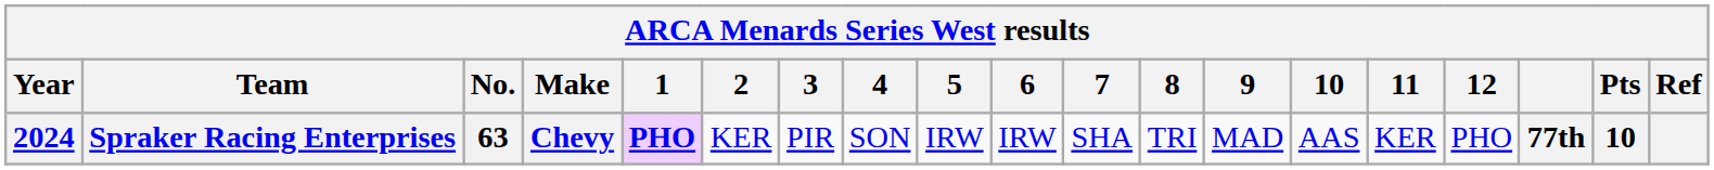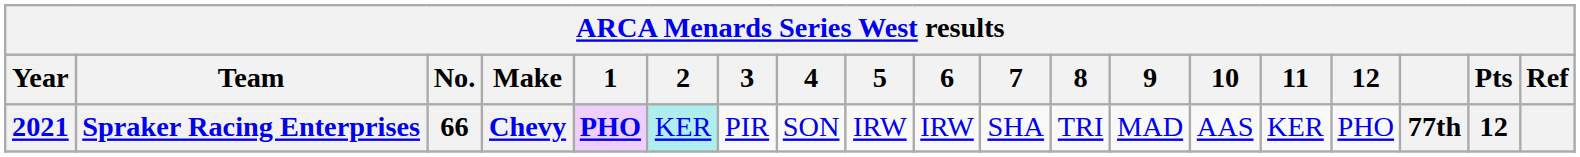Spraker Racing Enterprises | Year: 2024 -> 2021
Spraker Racing Enterprises | No.: 63 -> 66
Spraker Racing Enterprises | 2: no background -> paleturquoise background
Spraker Racing Enterprises | Pts: 10 -> 12
